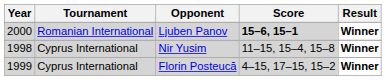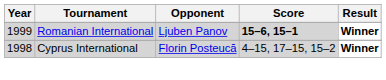Ljuben Panov | Year: 2000 -> 1999
- row: 1998 | Cyprus International | Nir Yusim | 11–15, 15–4, 15–8 | Winner
Florin Posteucă | Year: 1999 -> 1998
